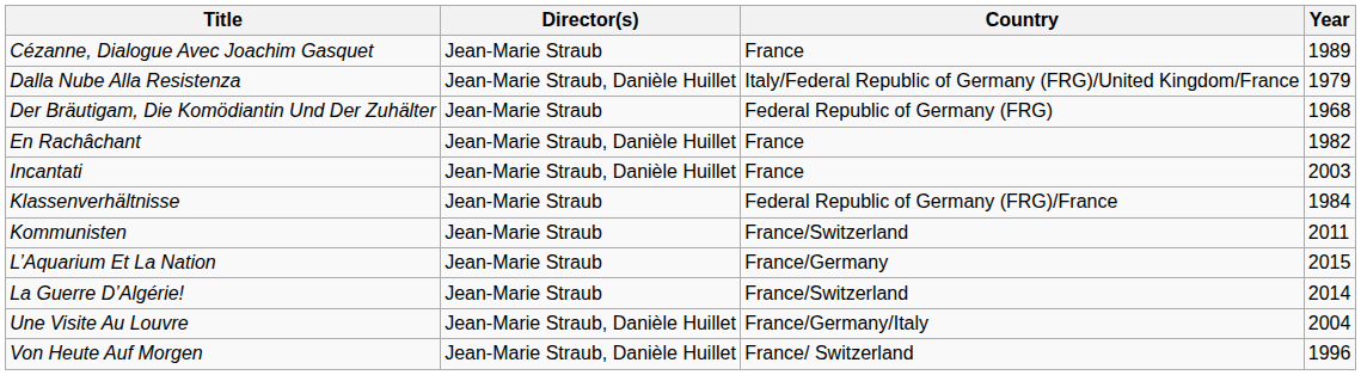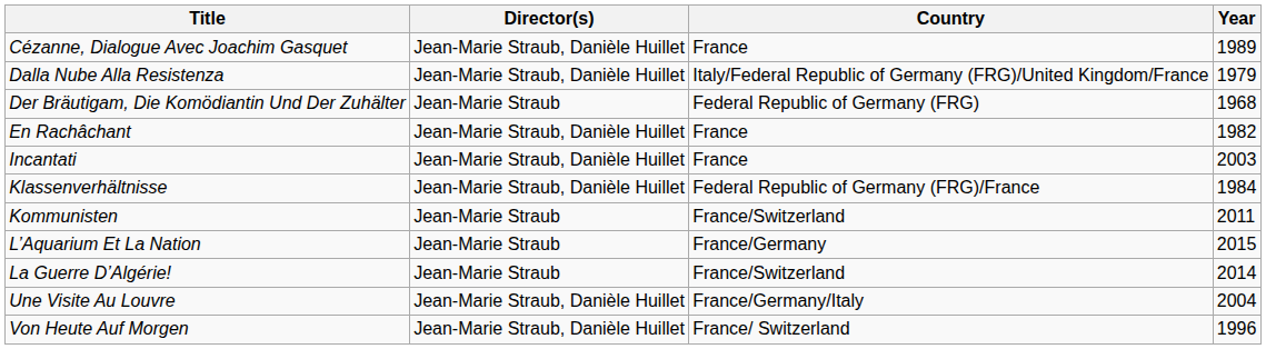Cézanne, Dialogue Avec Joachim Gasquet | Director(s): Jean-Marie Straub -> Jean-Marie Straub, Danièle Huillet
Klassenverhältnisse | Director(s): Jean-Marie Straub -> Jean-Marie Straub, Danièle Huillet
